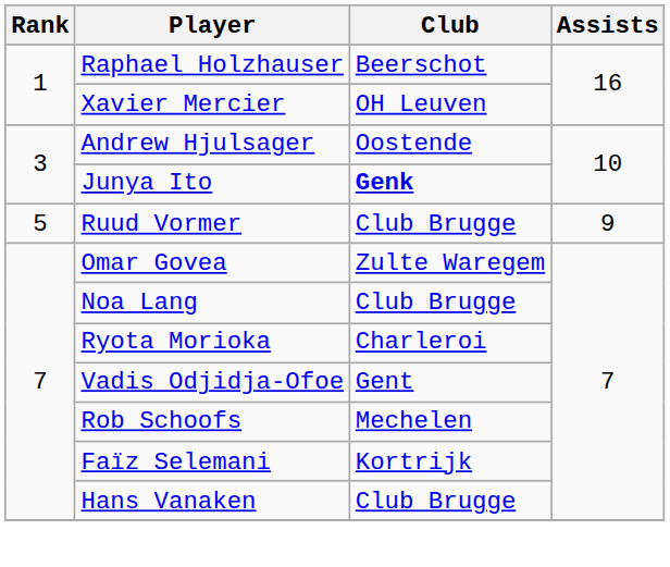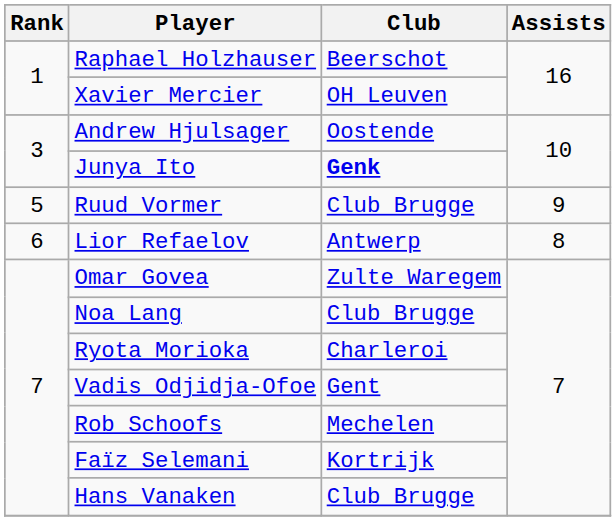+ row: 6 | Lior Refaelov | Antwerp | 8
